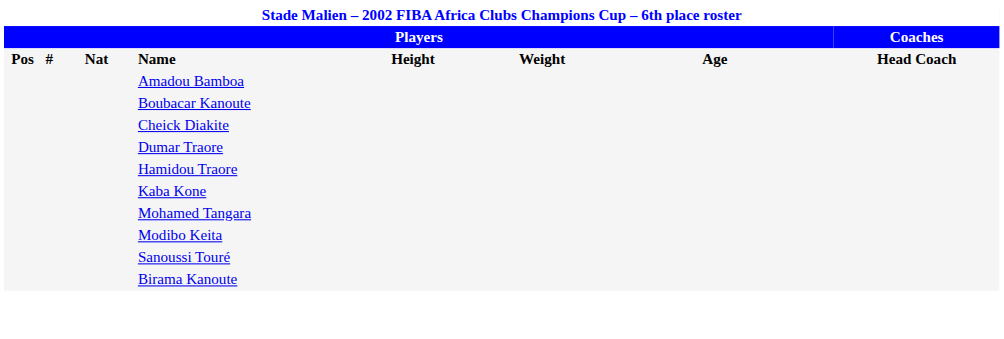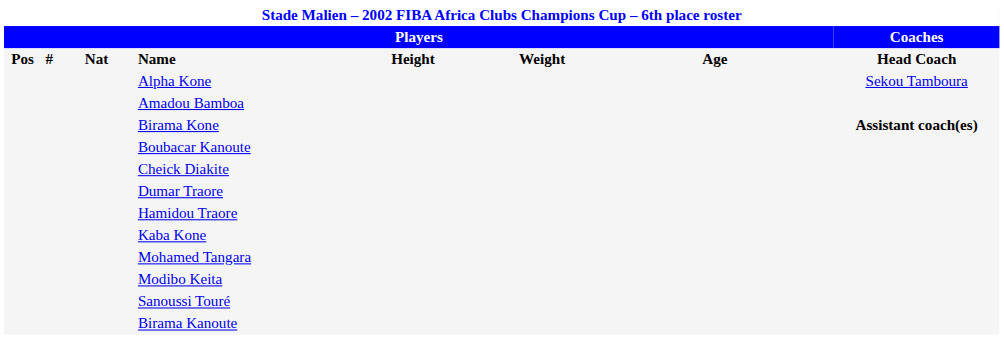+ row: Alpha Kone | Sekou Tamboura
+ row: Birama Kone | Assistant coach(es)
